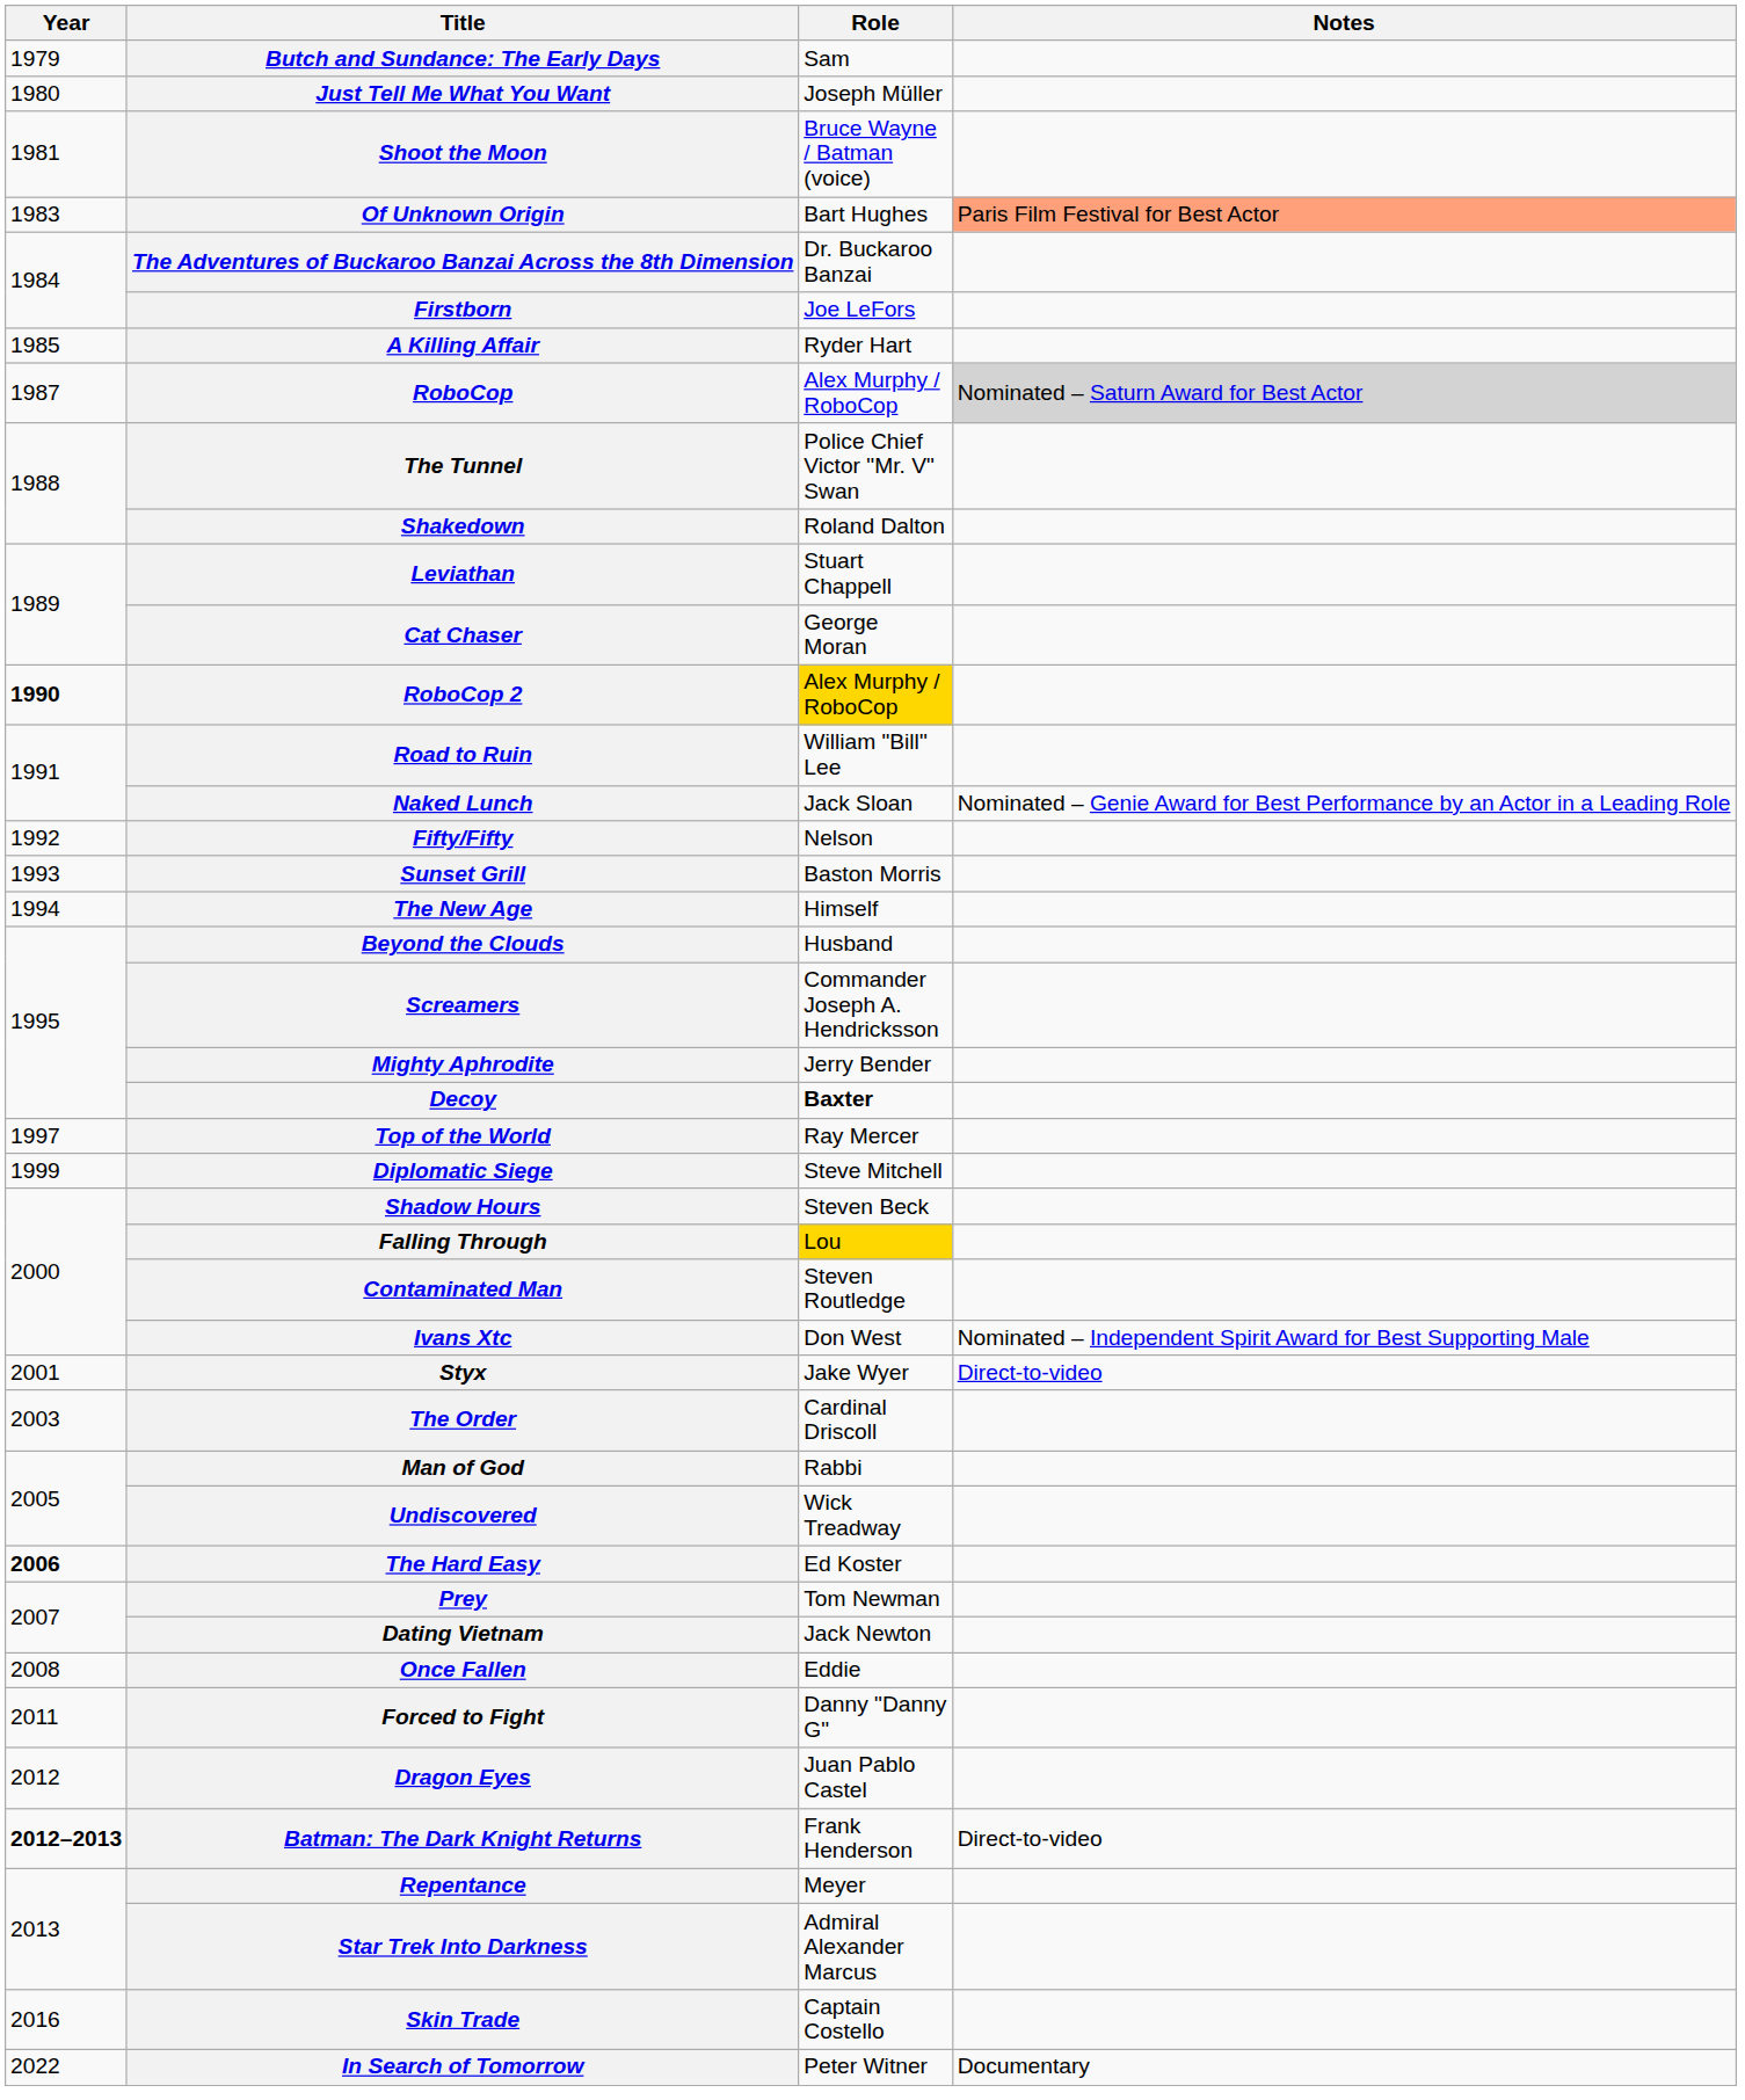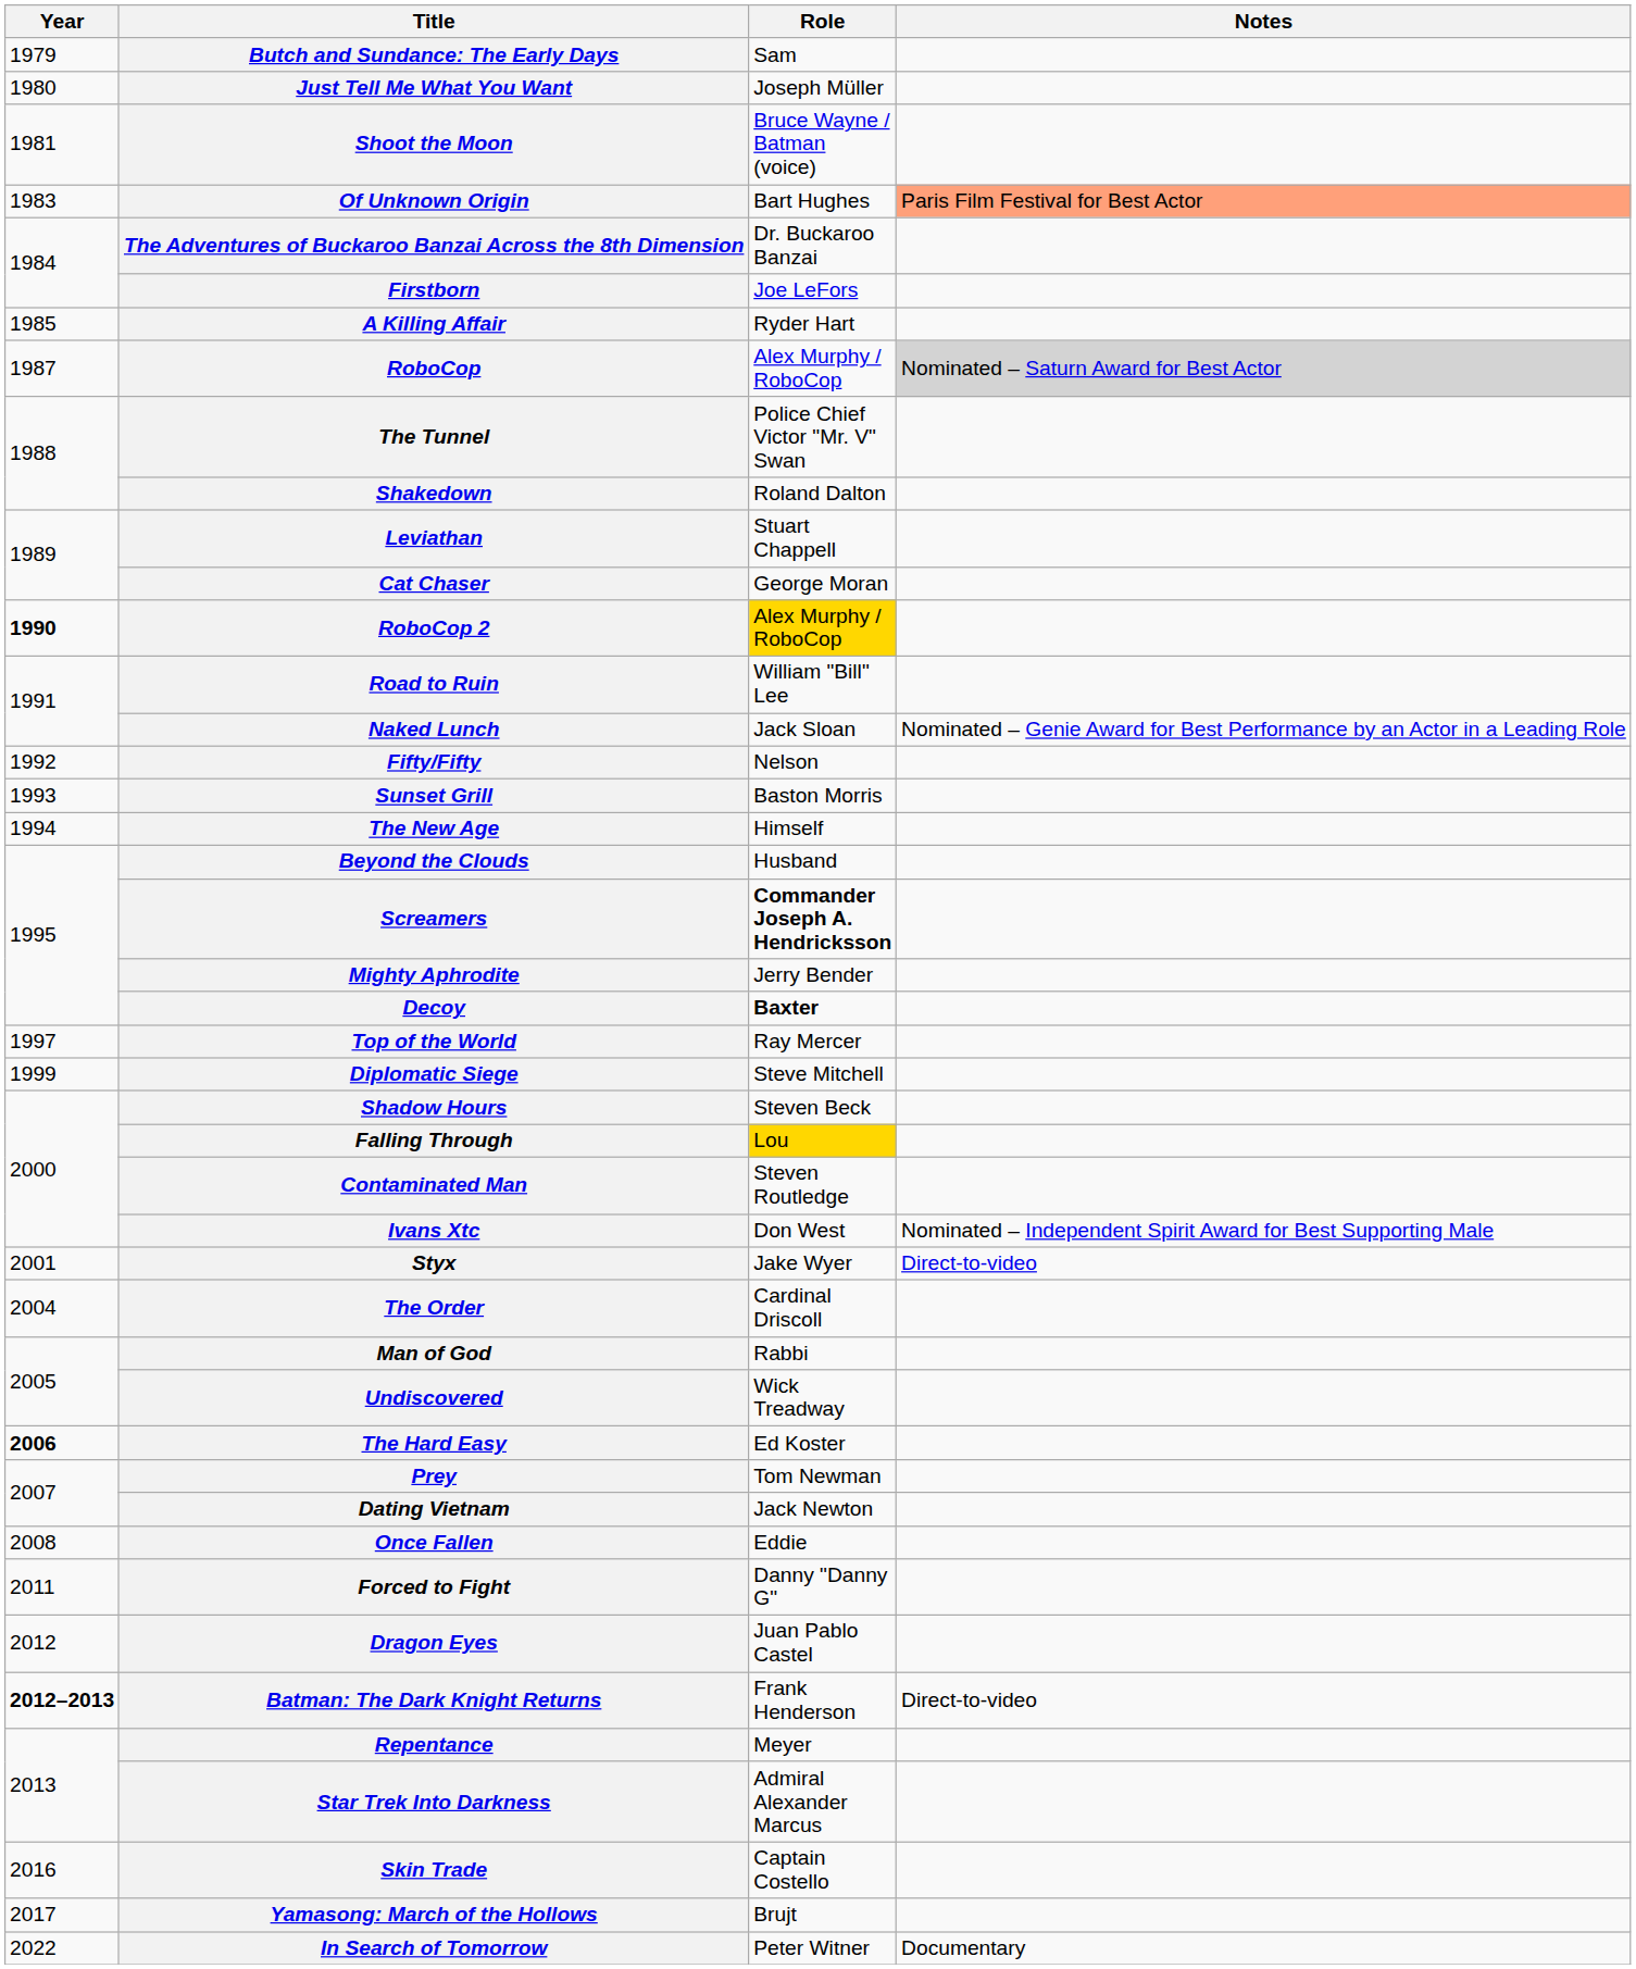Screamers | Role: normal -> bold
The Order | Year: 2003 -> 2004
+ row: 2017 | Yamasong: March of the Hollows | Brujt
